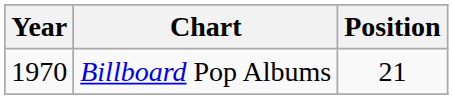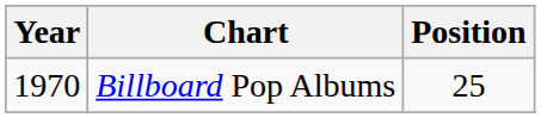Billboard Pop Albums | Position: 21 -> 25
